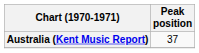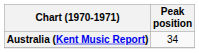Australia (Kent Music Report) | Peak position: 37 -> 34
